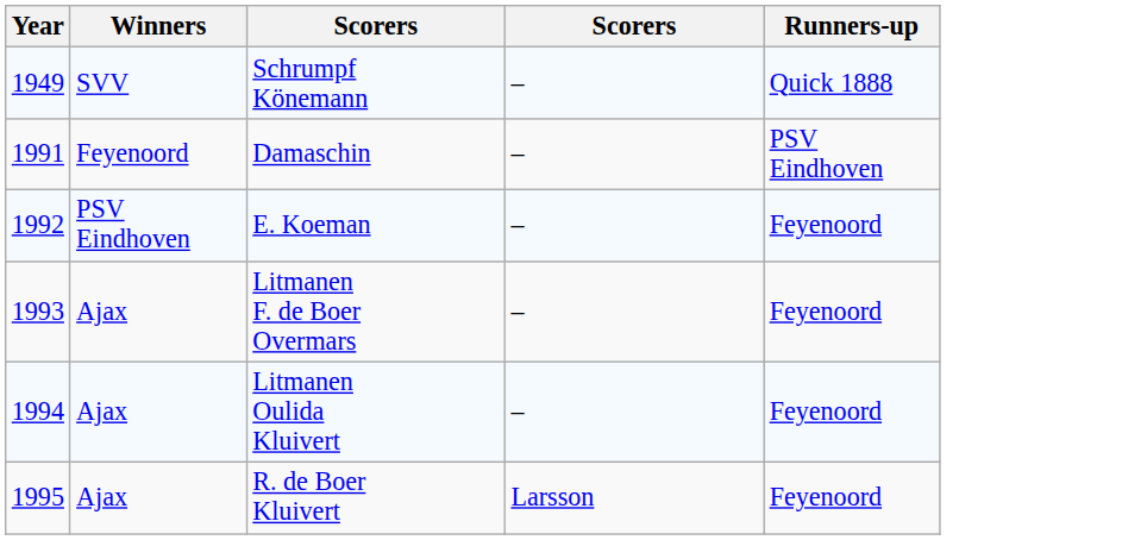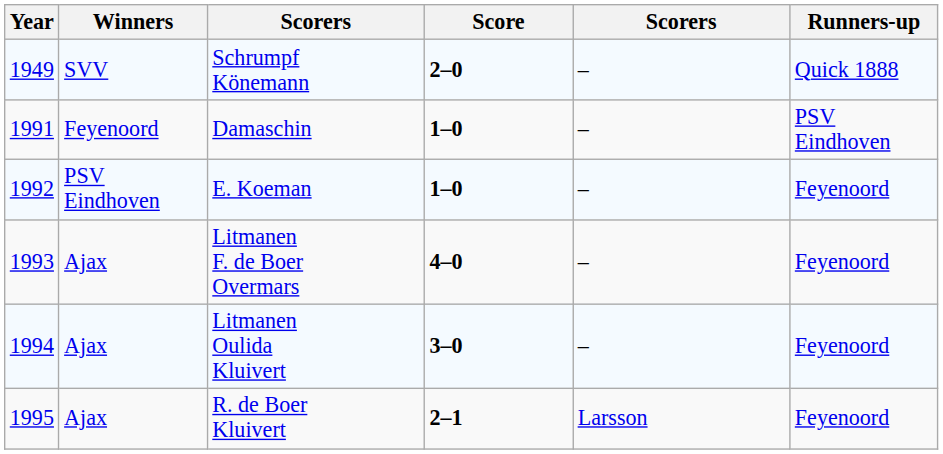+ column: Score | 2–0 | 1–0 | 1–0 | 4–0 | 3–0 | 2–1
